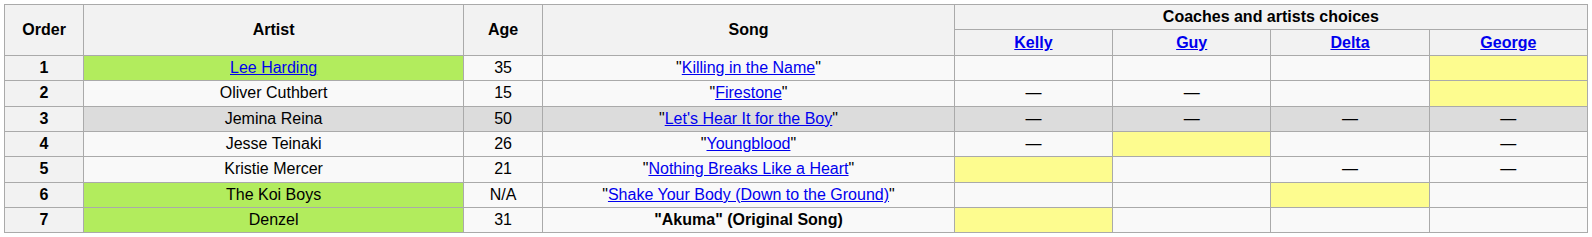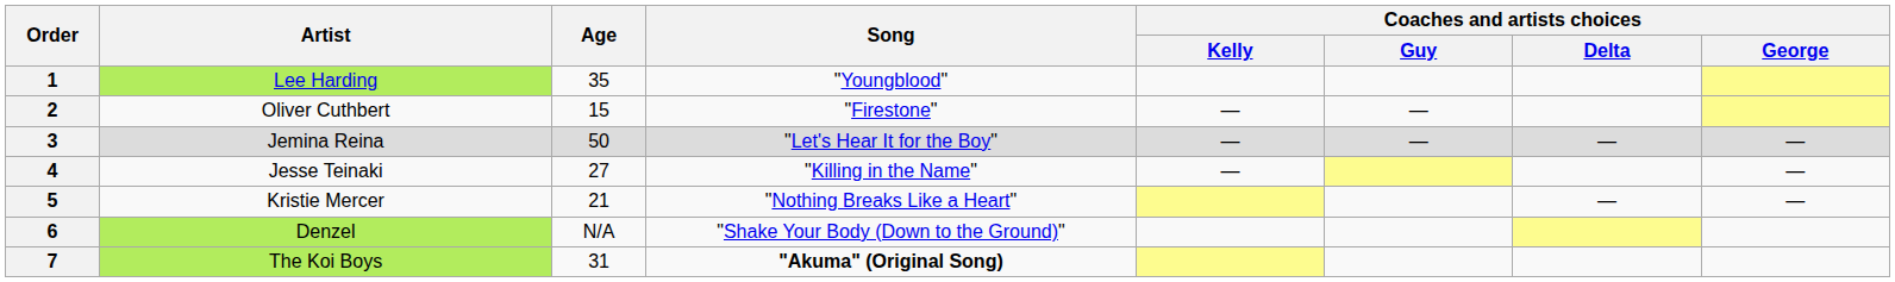1 | Song: "Killing in the Name" -> "Youngblood"
4 | Age: 26 -> 27
4 | Song: "Youngblood" -> "Killing in the Name"
6 | Artist: The Koi Boys -> Denzel
7 | Artist: Denzel -> The Koi Boys
